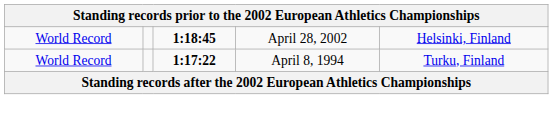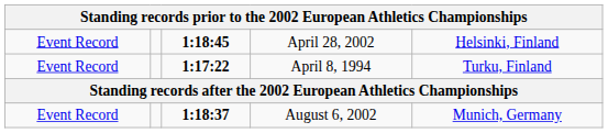April 28, 2002 | column 1: World Record -> Event Record
April 8, 1994 | column 1: World Record -> Event Record
+ row: Event Record | 1:18:37 | August 6, 2002 | Munich, Germany
